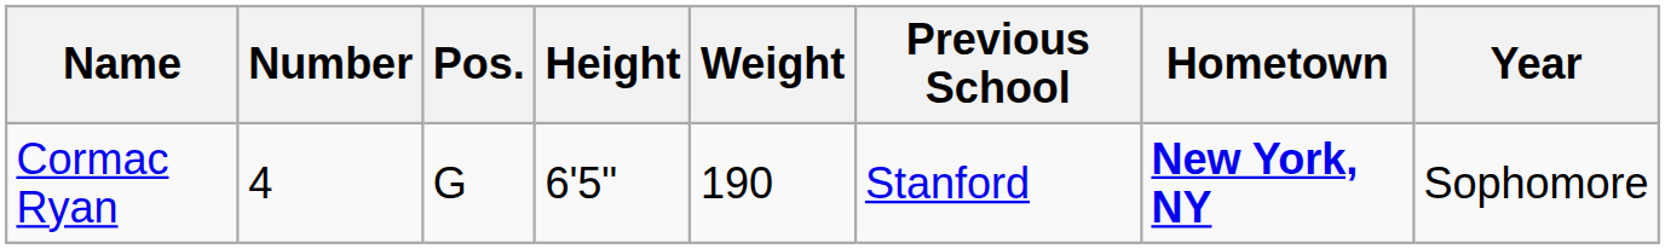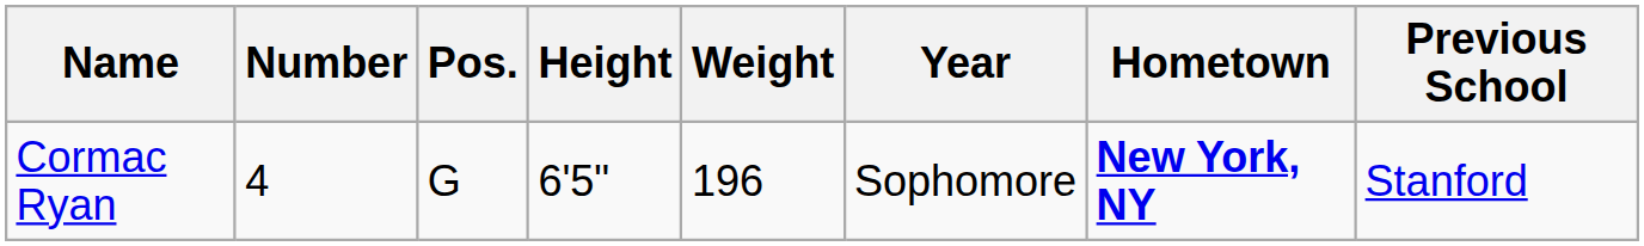columns swapped: Year <-> Previous School
Cormac Ryan | Weight: 190 -> 196
